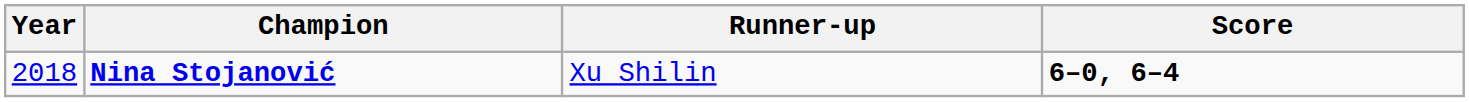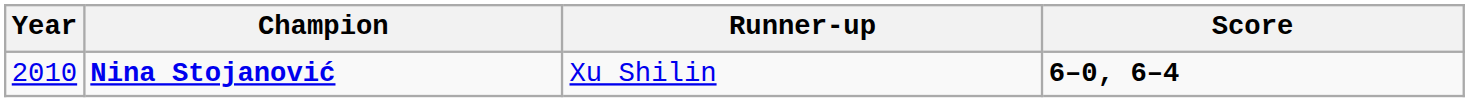Nina Stojanović | Year: 2018 -> 2010
